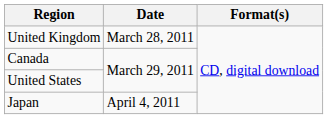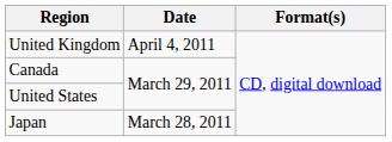United Kingdom | Date: March 28, 2011 -> April 4, 2011
Japan | Date: April 4, 2011 -> March 28, 2011
